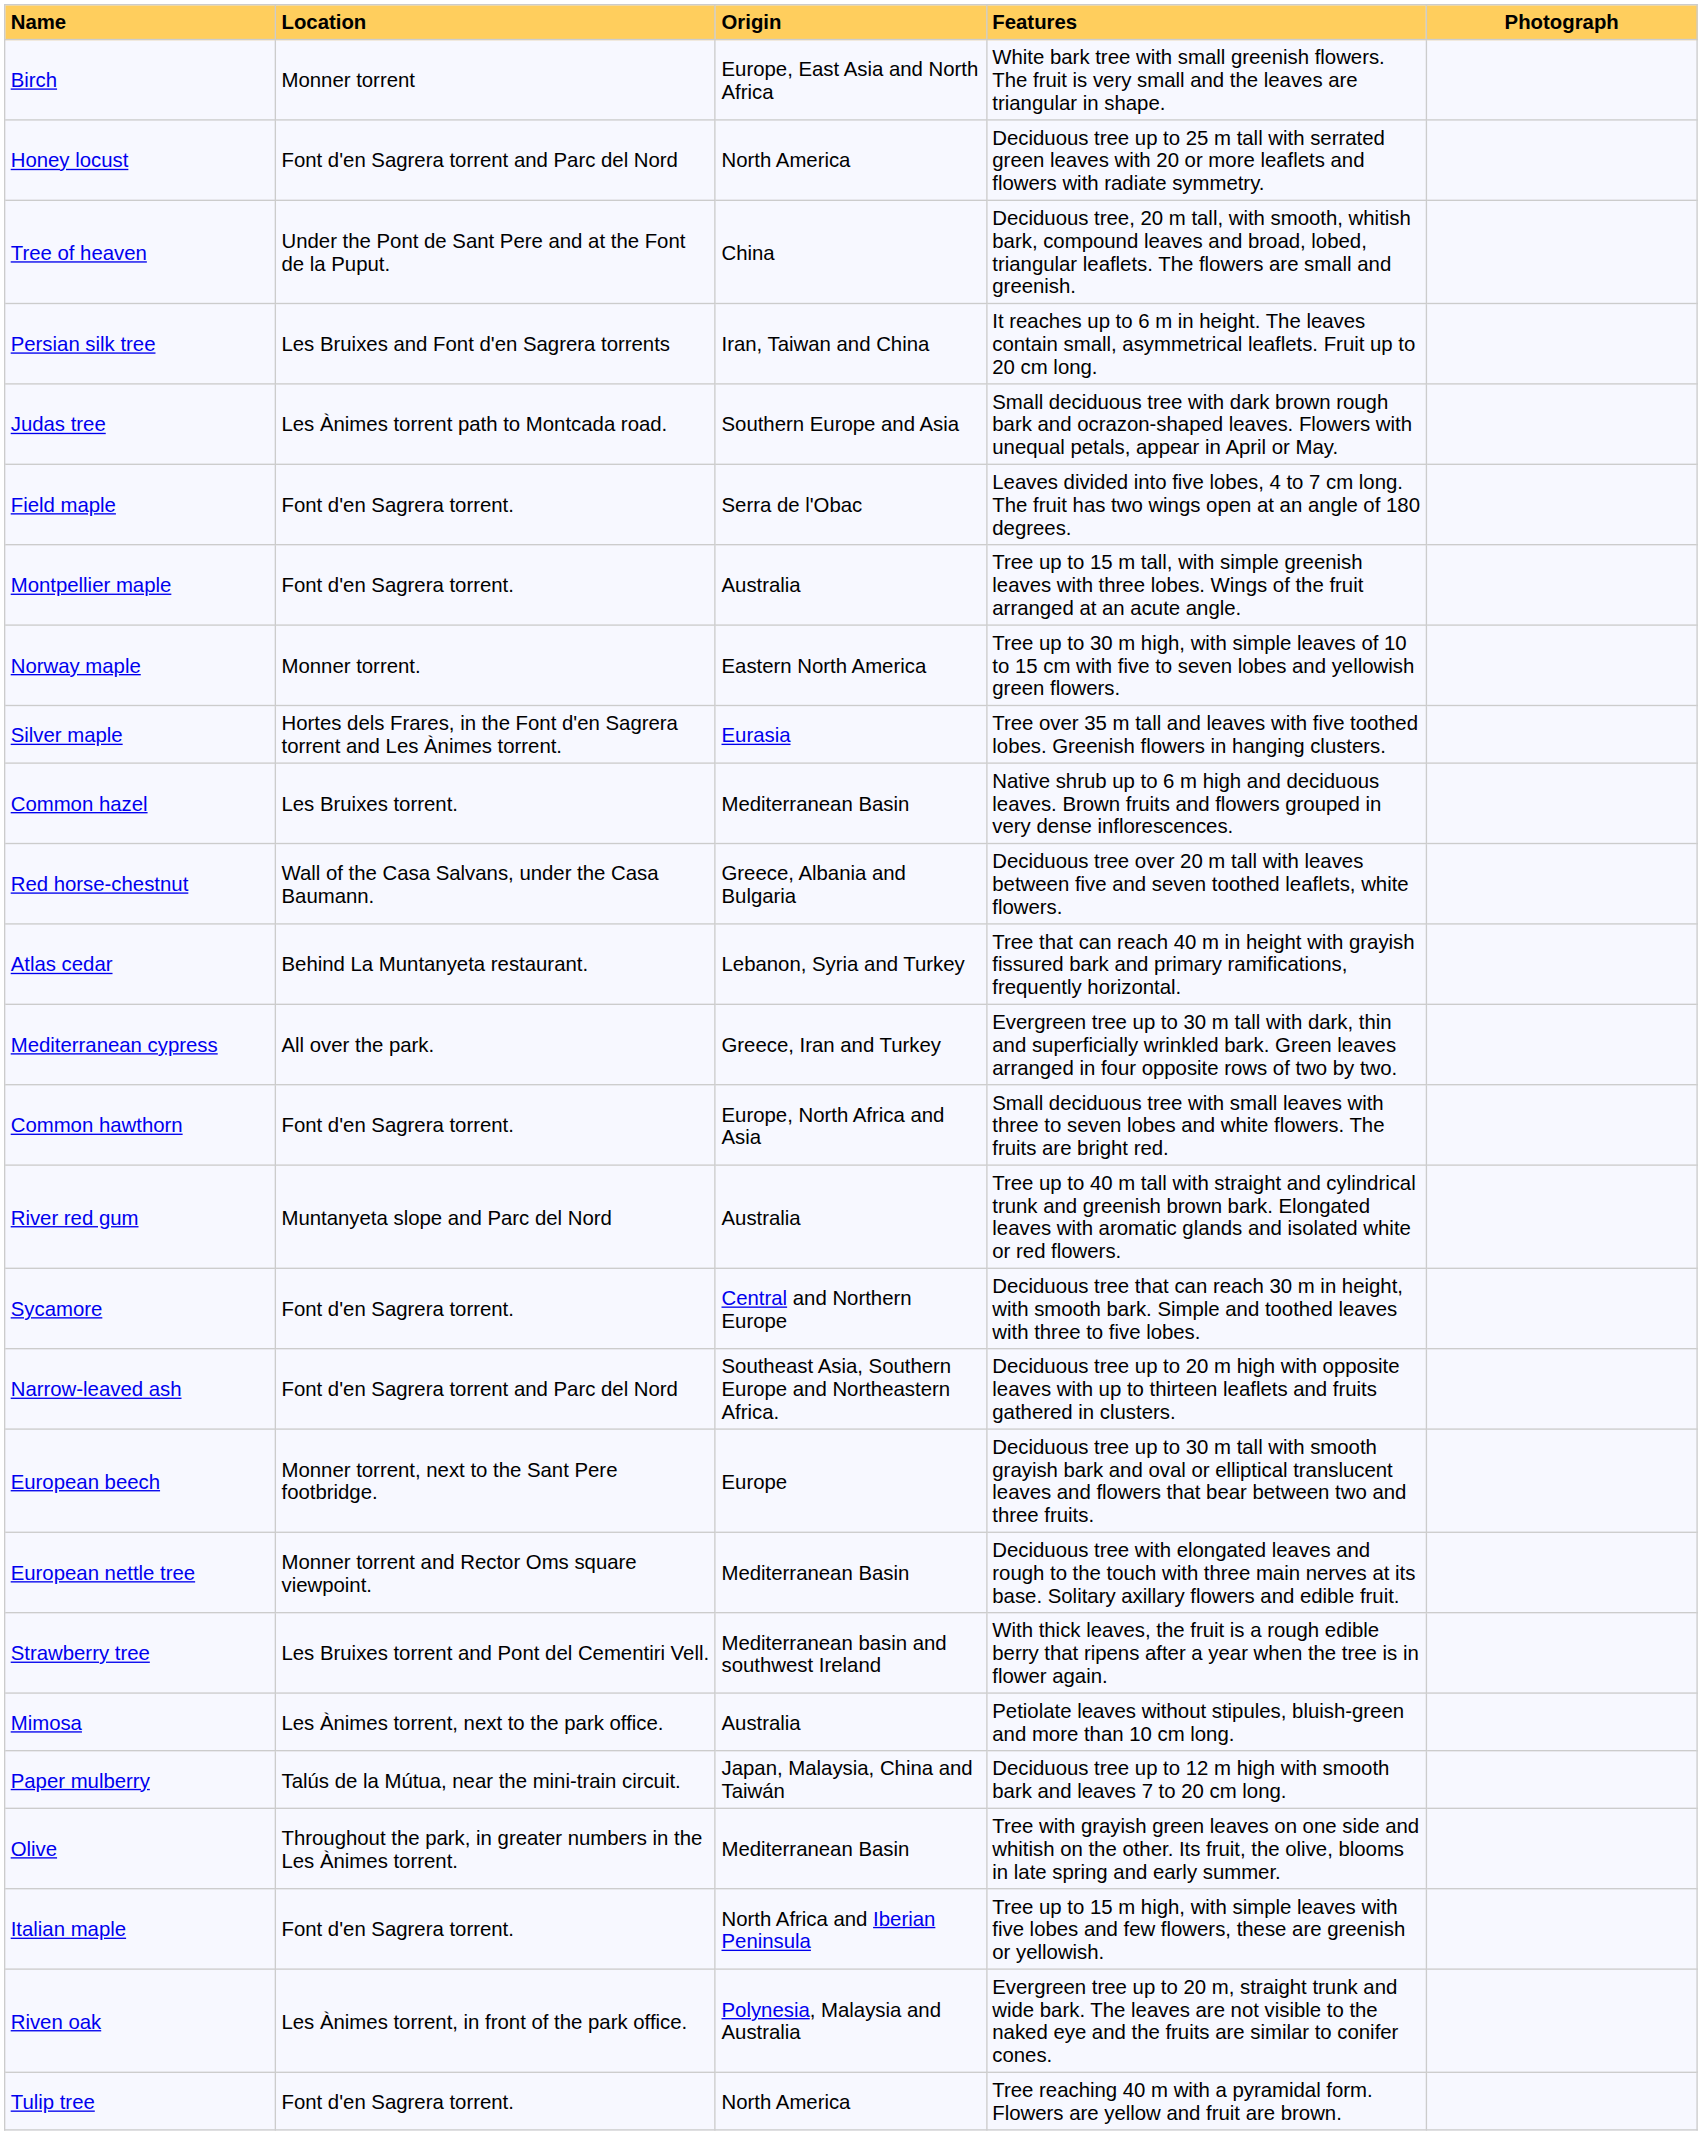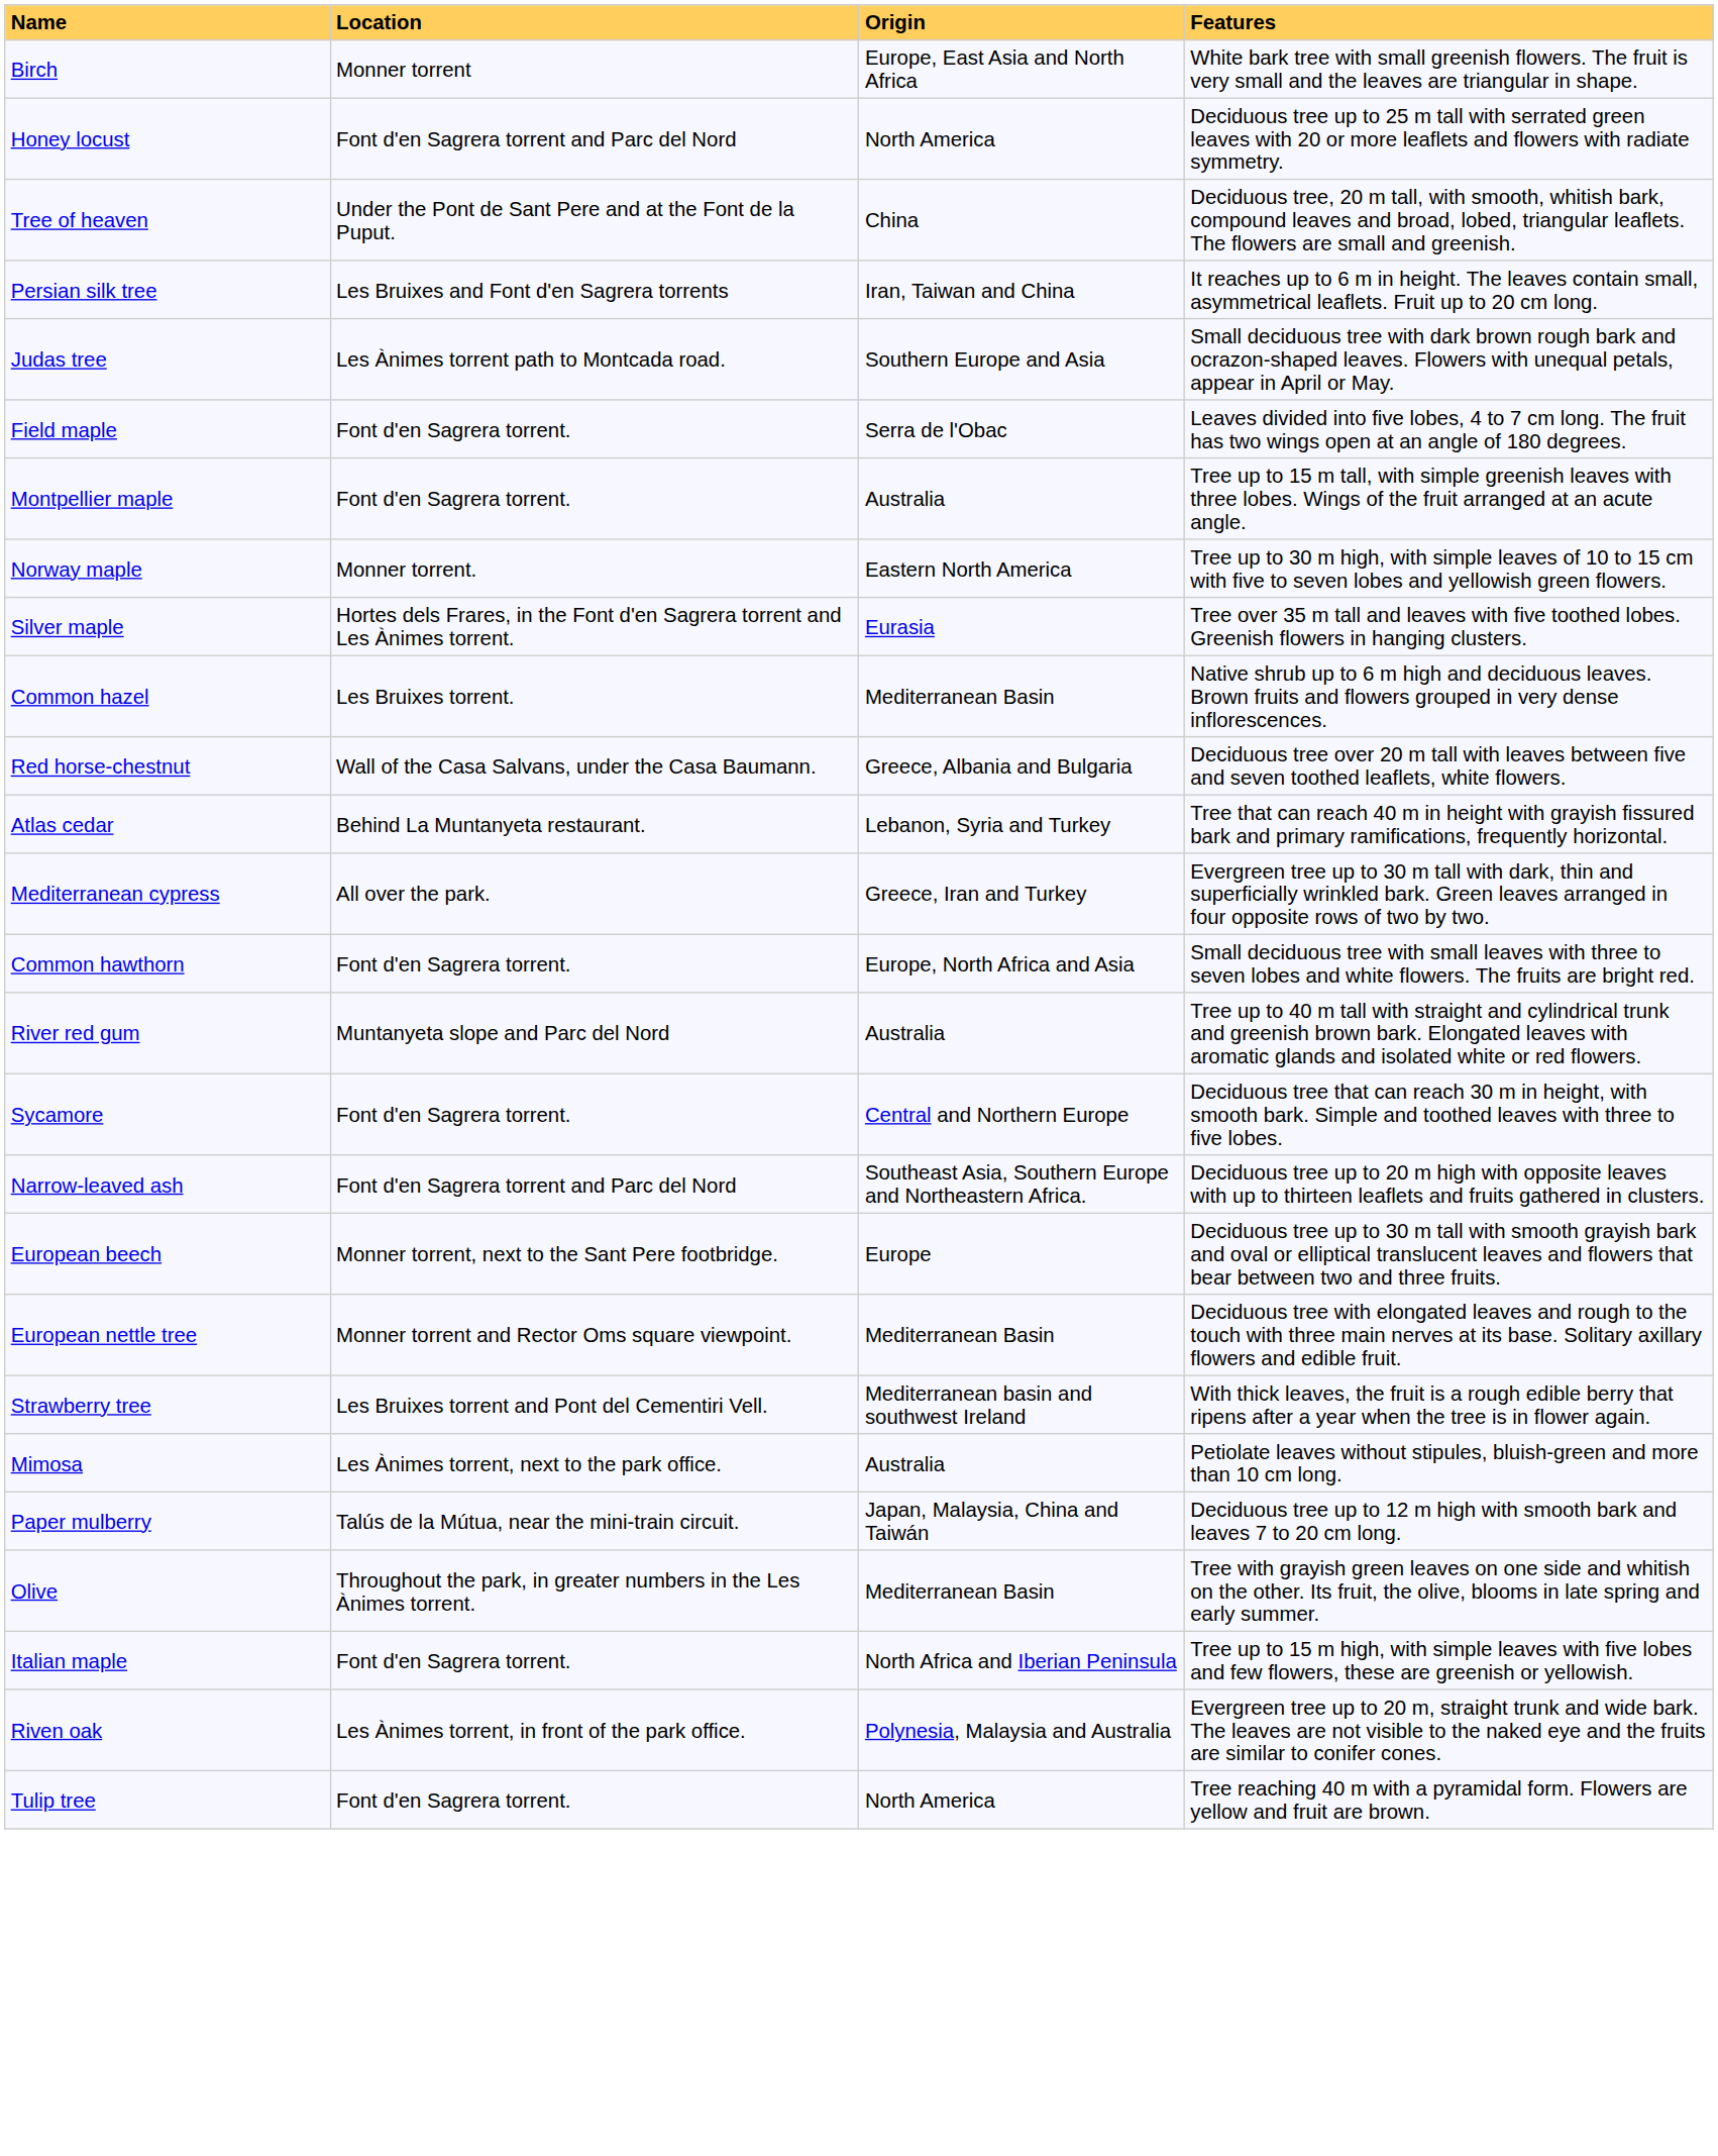- column: Photograph
